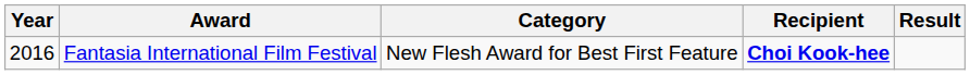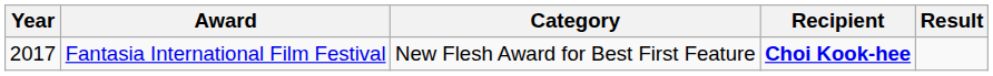Fantasia International Film Festival | Year: 2016 -> 2017
